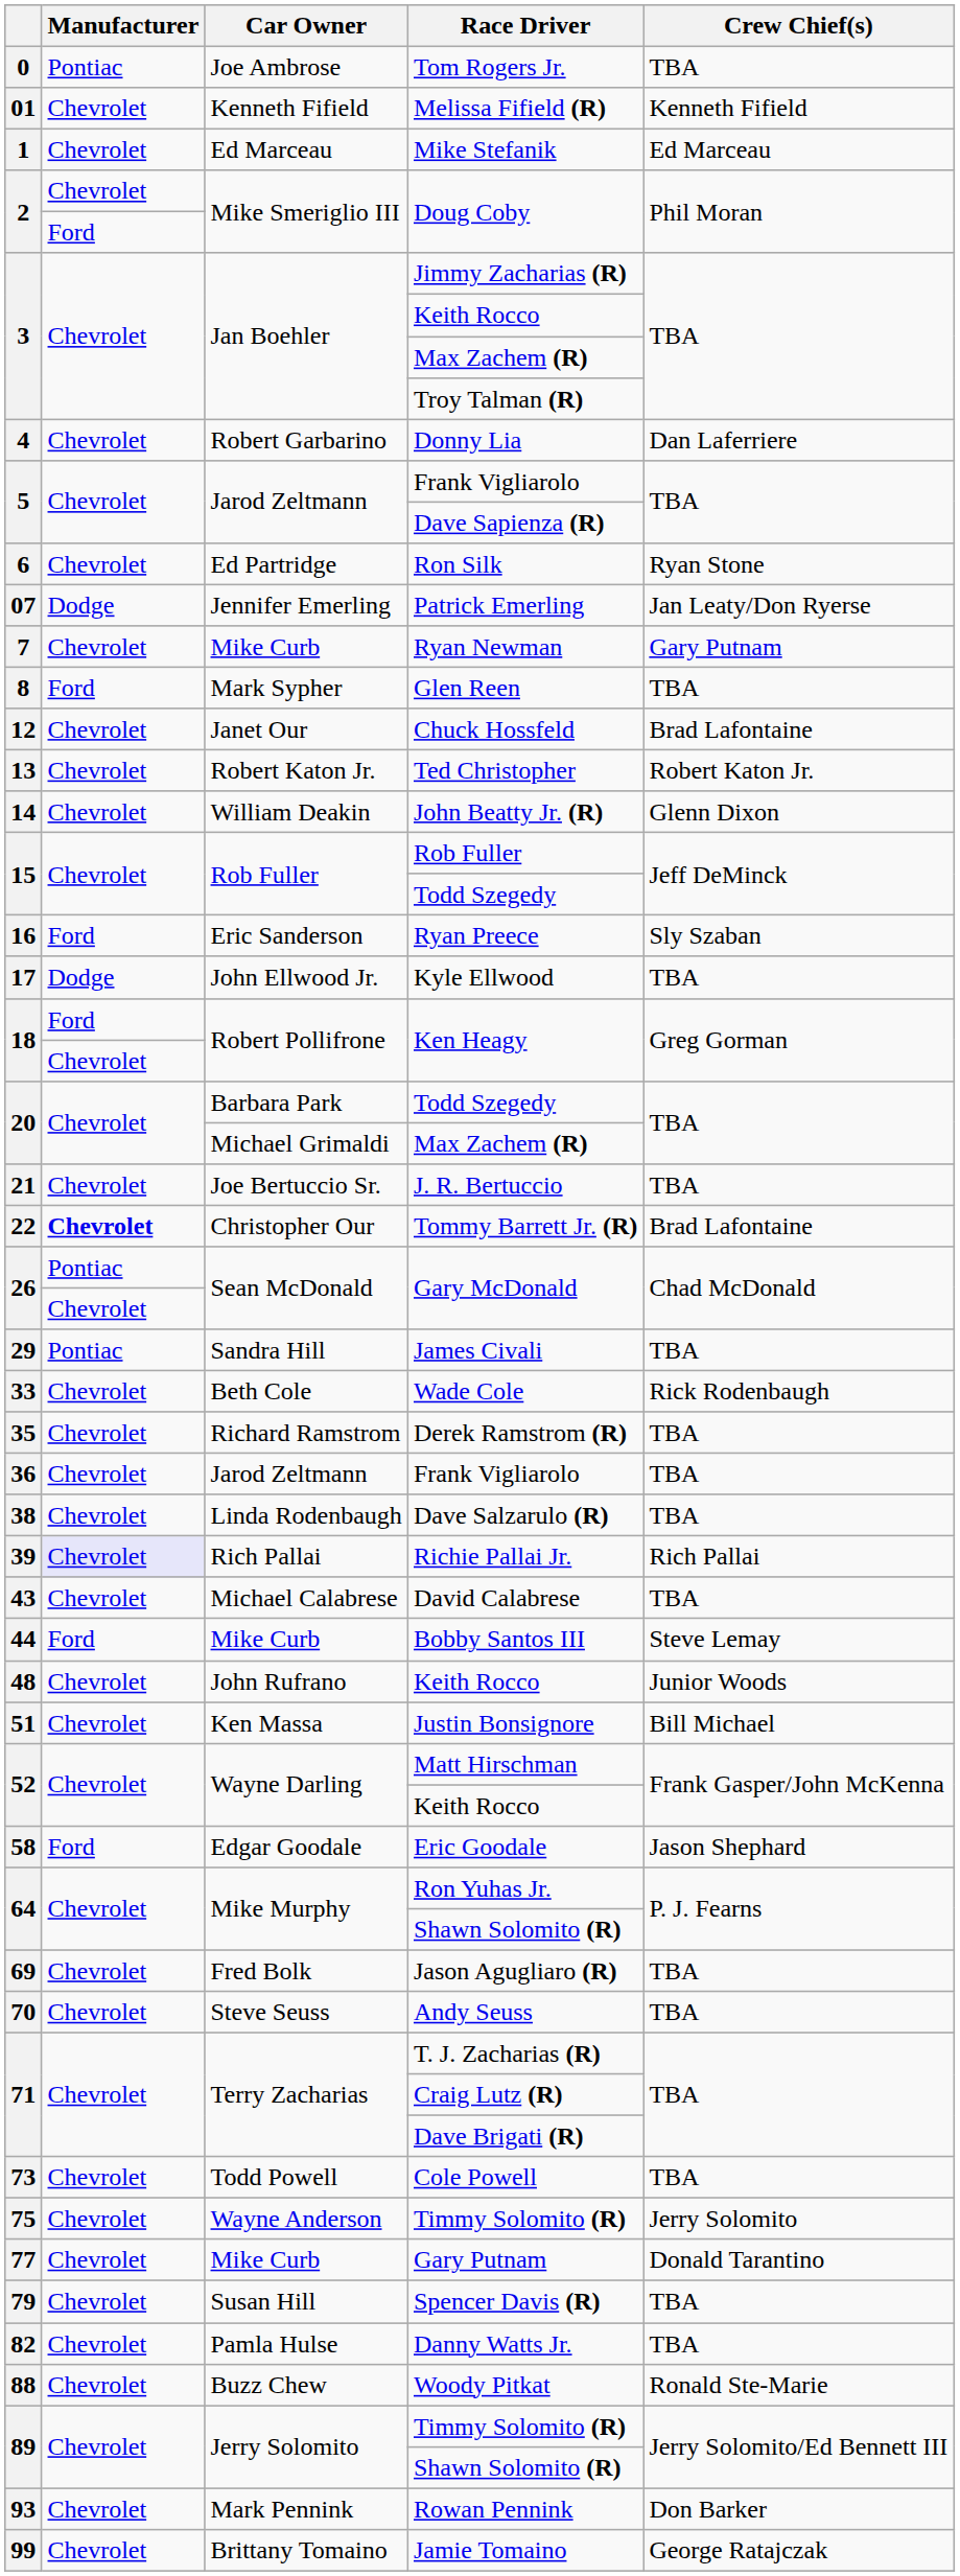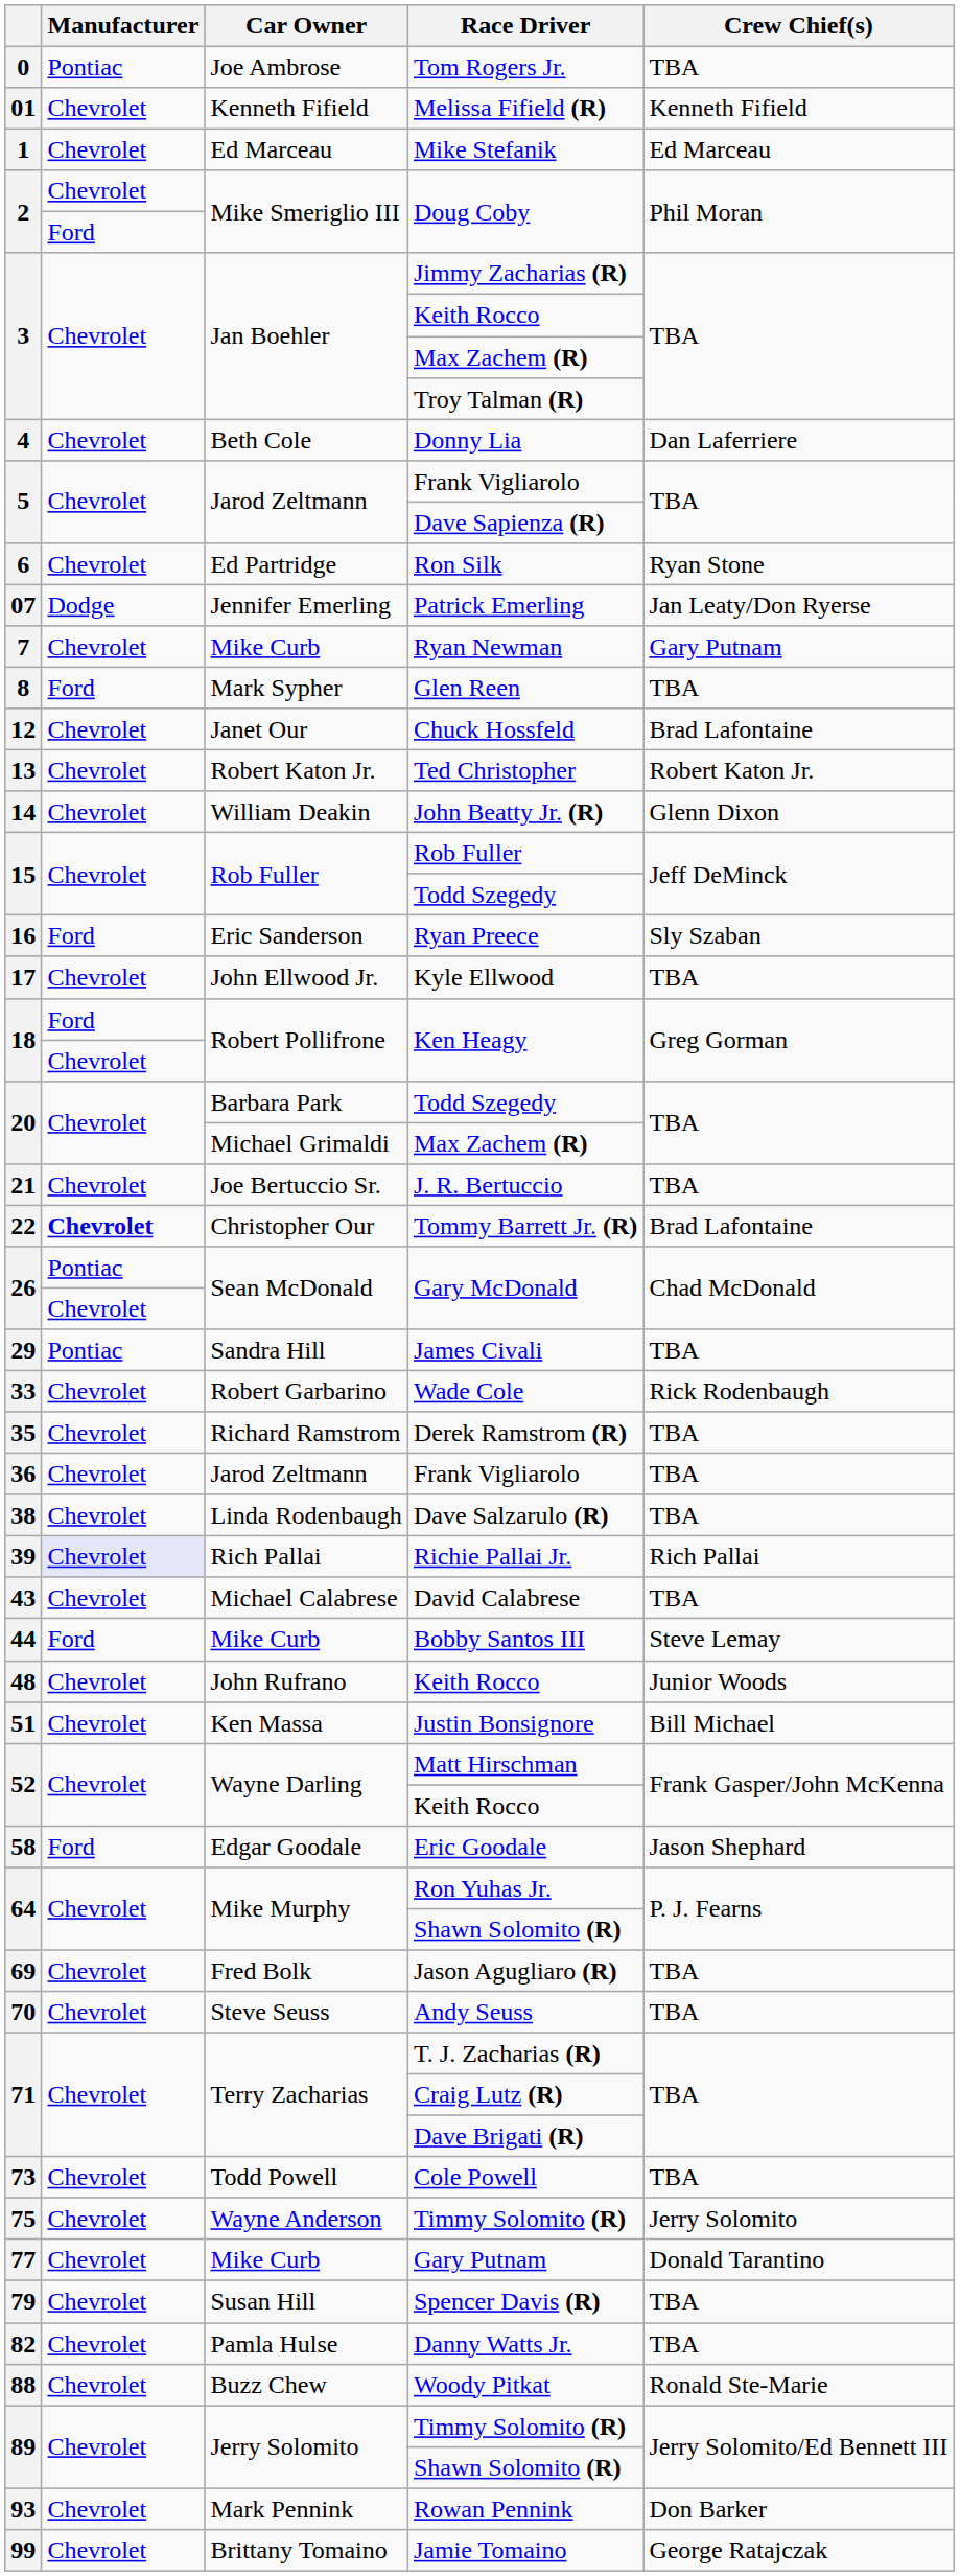Donny Lia | Car Owner: Robert Garbarino -> Beth Cole
Kyle Ellwood | Manufacturer: Dodge -> Chevrolet
Wade Cole | Car Owner: Beth Cole -> Robert Garbarino
